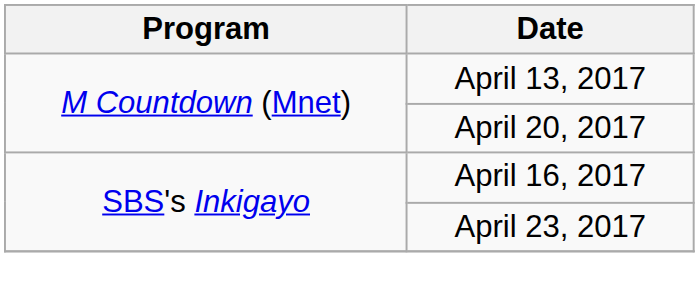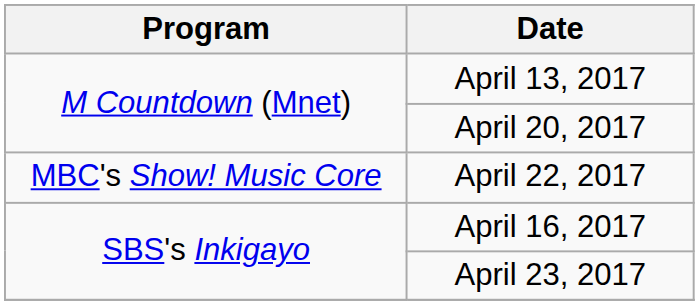+ row: MBC's Show! Music Core | April 22, 2017
